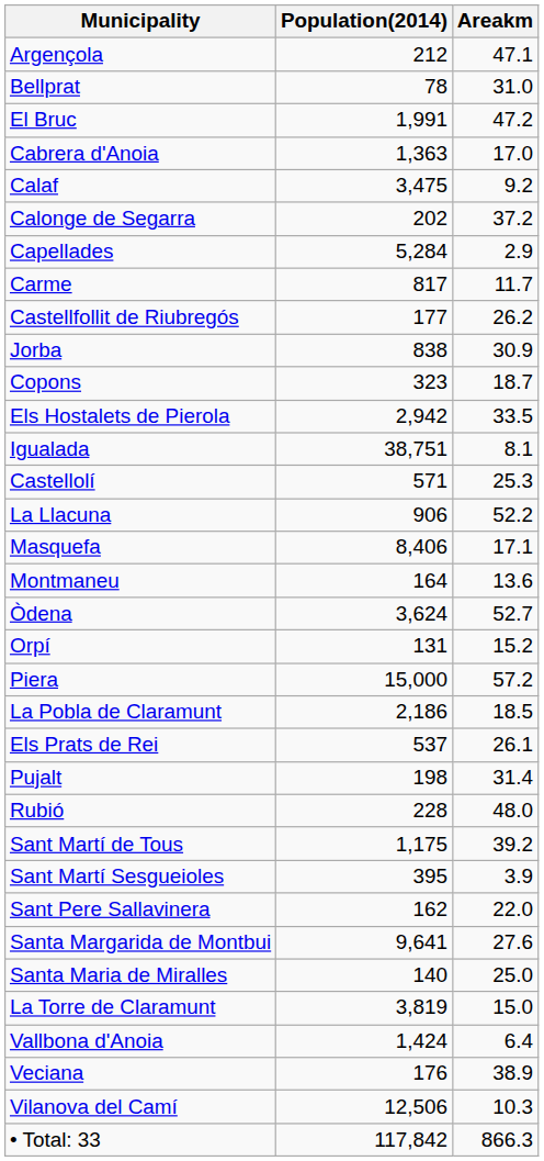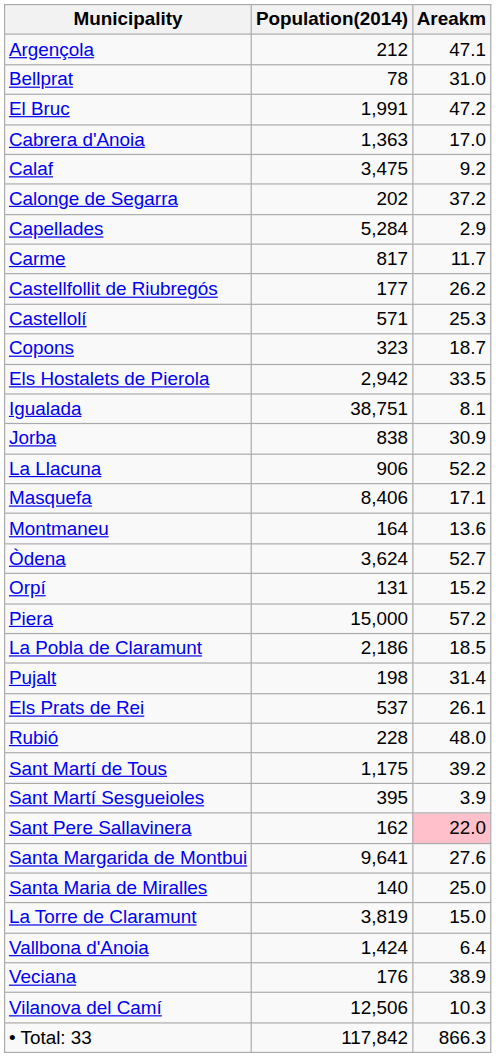rows swapped: Castellolí <-> Jorba
rows swapped: Els Prats de Rei <-> Pujalt
Sant Pere Sallavinera | Areakm: no background -> pink background
